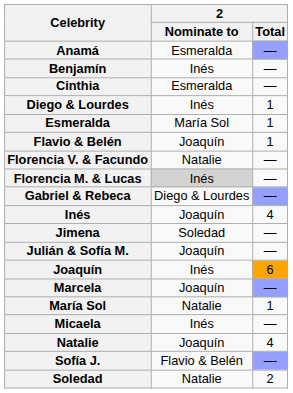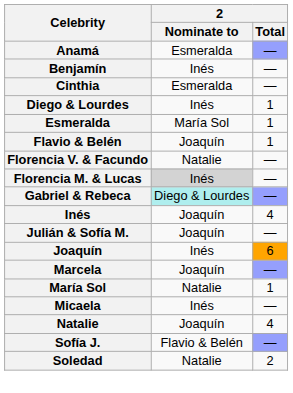Gabriel & Rebeca | 2 / Nominate to: no background -> paleturquoise background
- row: Jimena | Soledad | —
